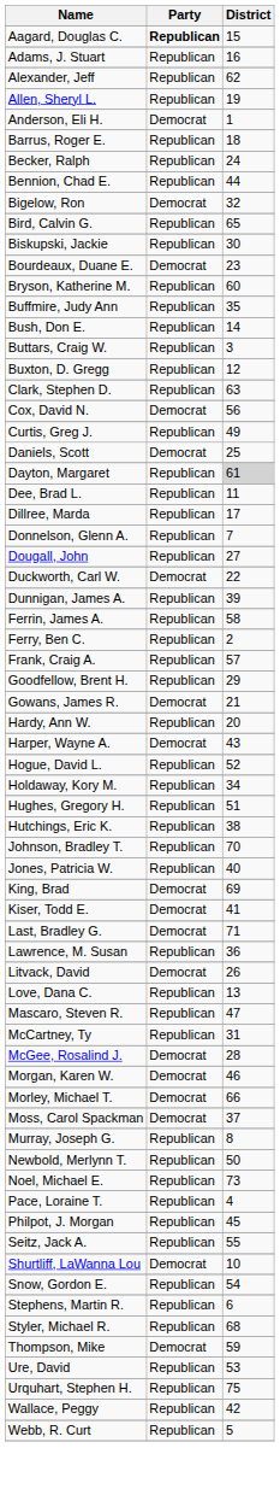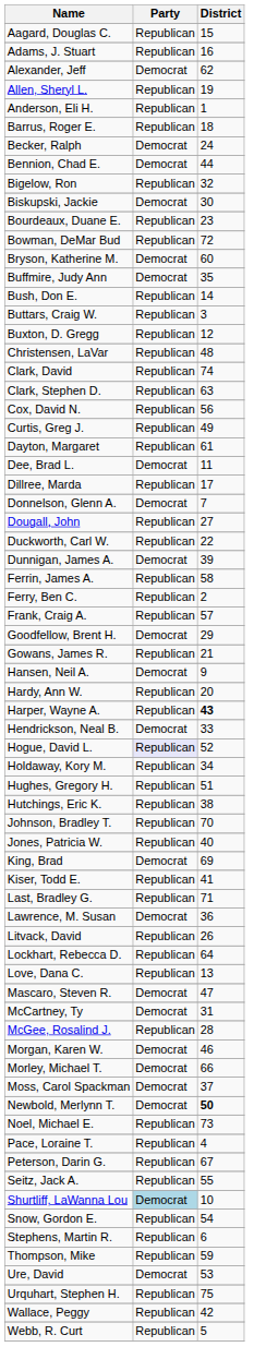Aagard, Douglas C. | Party: bold -> normal
Alexander, Jeff | Party: Republican -> Democrat
Anderson, Eli H. | Party: Democrat -> Republican
Becker, Ralph | Party: Republican -> Democrat
Bennion, Chad E. | Party: Republican -> Democrat
Bigelow, Ron | Party: Democrat -> Republican
- row: Bird, Calvin G. | Republican | 65
Biskupski, Jackie | Party: Republican -> Democrat
Bourdeaux, Duane E. | Party: Democrat -> Republican
+ row: Bowman, DeMar Bud | Republican | 72
Bryson, Katherine M. | Party: Republican -> Democrat
Buffmire, Judy Ann | Party: Republican -> Democrat
+ row: Christensen, LaVar | Republican | 48
+ row: Clark, David | Republican | 74
Cox, David N. | Party: Democrat -> Republican
- row: Daniels, Scott | Democrat | 25
Dayton, Margaret | District: lightgrey background -> no background
Dee, Brad L. | Party: Republican -> Democrat
Donnelson, Glenn A. | Party: Republican -> Democrat
Duckworth, Carl W. | Party: Democrat -> Republican
Dunnigan, James A. | Party: Republican -> Democrat
Goodfellow, Brent H. | Party: Republican -> Democrat
Gowans, James R. | Party: Democrat -> Republican
+ row: Hansen, Neil A. | Democrat | 9
Harper, Wayne A. | Party: Democrat -> Republican
Harper, Wayne A. | District: normal -> bold
+ row: Hendrickson, Neal B. | Democrat | 33
Hogue, David L. | Party: no background -> lavender background
Kiser, Todd E. | Party: Democrat -> Republican
Last, Bradley G. | Party: Democrat -> Republican
Lawrence, M. Susan | Party: Republican -> Democrat
Litvack, David | Party: Democrat -> Republican
+ row: Lockhart, Rebecca D. | Republican | 64
Mascaro, Steven R. | Party: Republican -> Democrat
McCartney, Ty | Party: Republican -> Democrat
McGee, Rosalind J. | Party: Democrat -> Republican
- row: Murray, Joseph G. | Republican | 8
Newbold, Merlynn T. | Party: Republican -> Democrat
Newbold, Merlynn T. | District: normal -> bold
+ row: Peterson, Darin G. | Republican | 67
- row: Philpot, J. Morgan | Republican | 45
Shurtliff, LaWanna Lou | Party: no background -> lightblue background
- row: Styler, Michael R. | Republican | 68
Thompson, Mike | Party: Democrat -> Republican
Ure, David | Party: Republican -> Democrat
